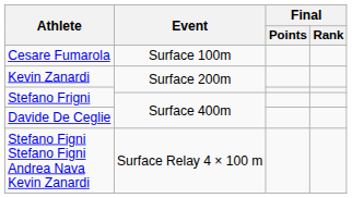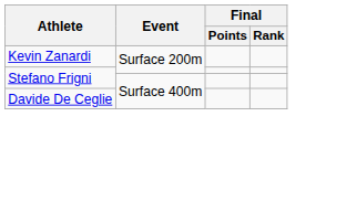- row: Cesare Fumarola | Surface 100m
- row: Stefano Figni Stefano Figni Andrea Nava Kevin Zanardi | Surface Relay 4 × 100 m
